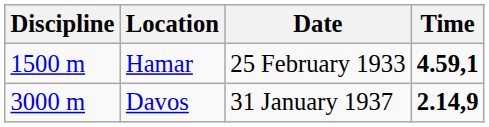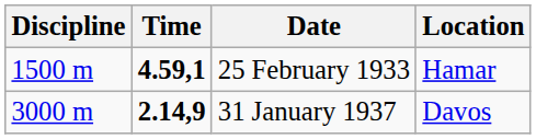columns swapped: Time <-> Location
